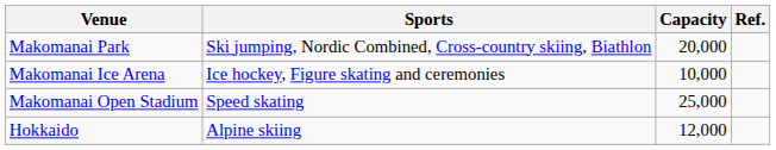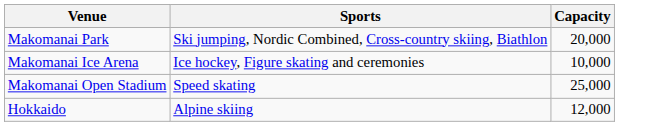- column: Ref.
